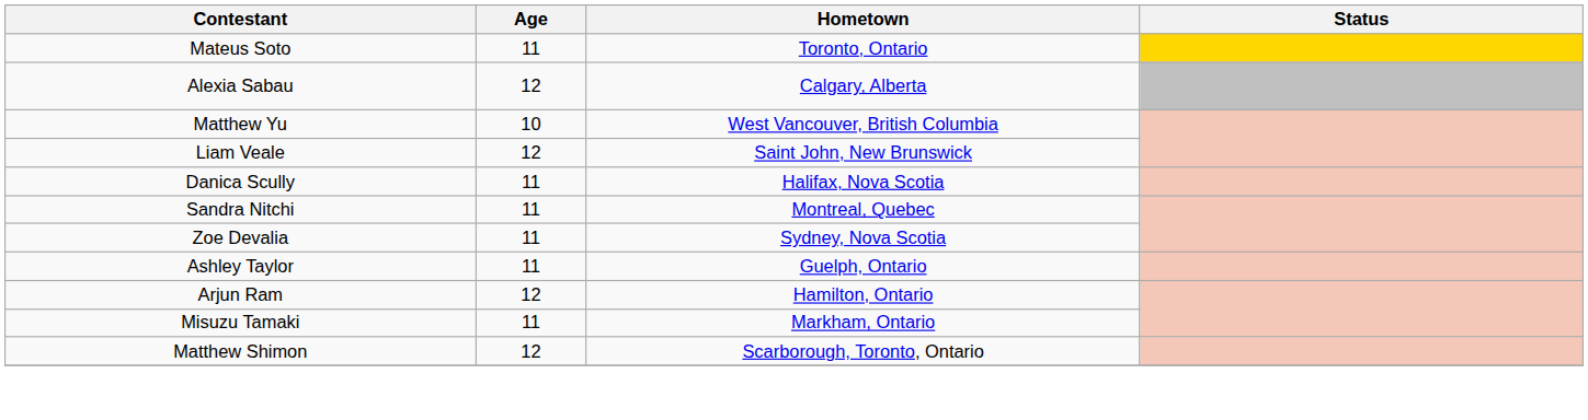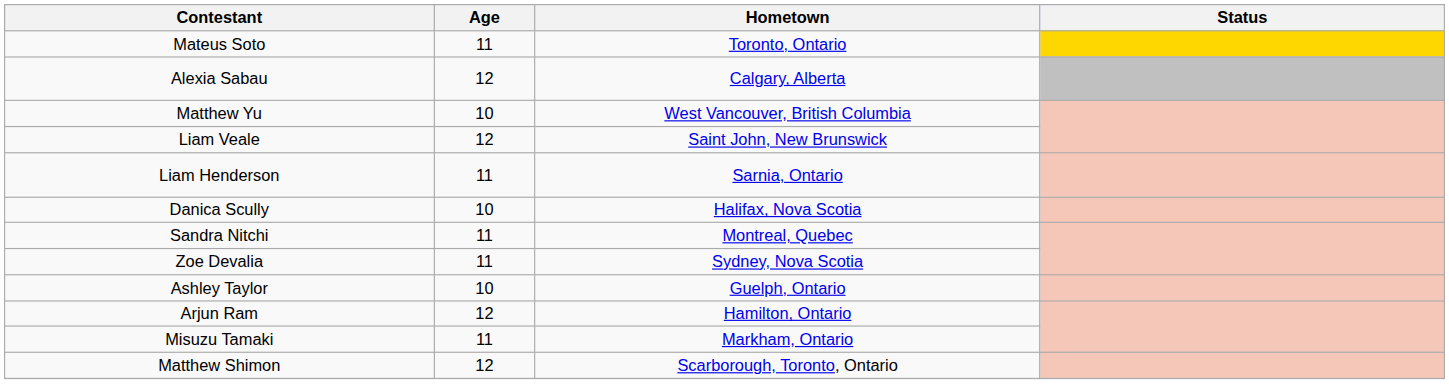+ row: Liam Henderson | 11 | Sarnia, Ontario
Danica Scully | Age: 11 -> 10
Ashley Taylor | Age: 11 -> 10
